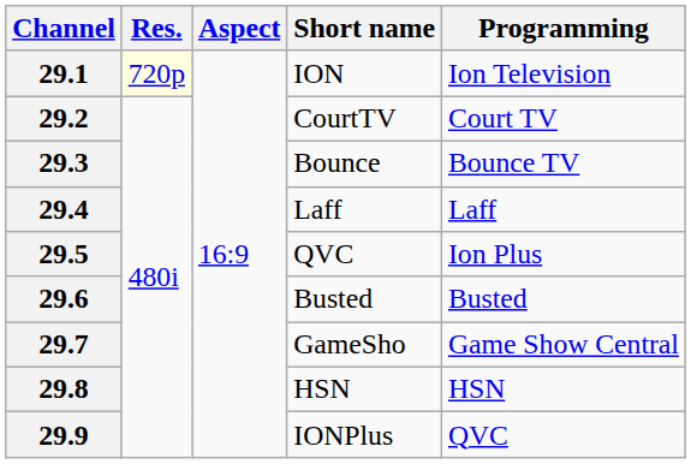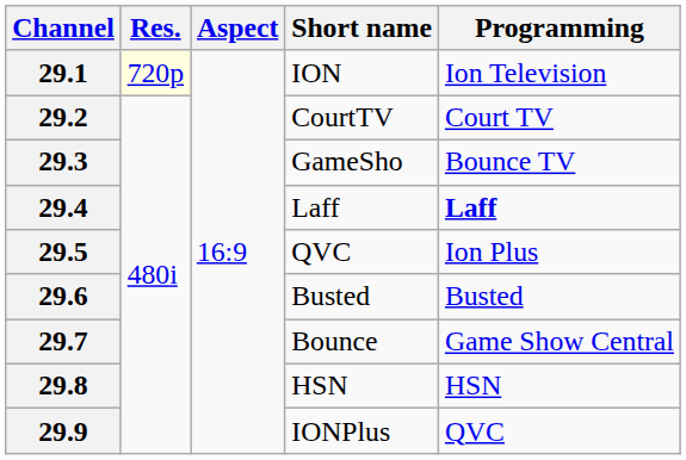29.3 | Short name: Bounce -> GameSho
29.4 | Programming: normal -> bold
29.7 | Short name: GameSho -> Bounce
